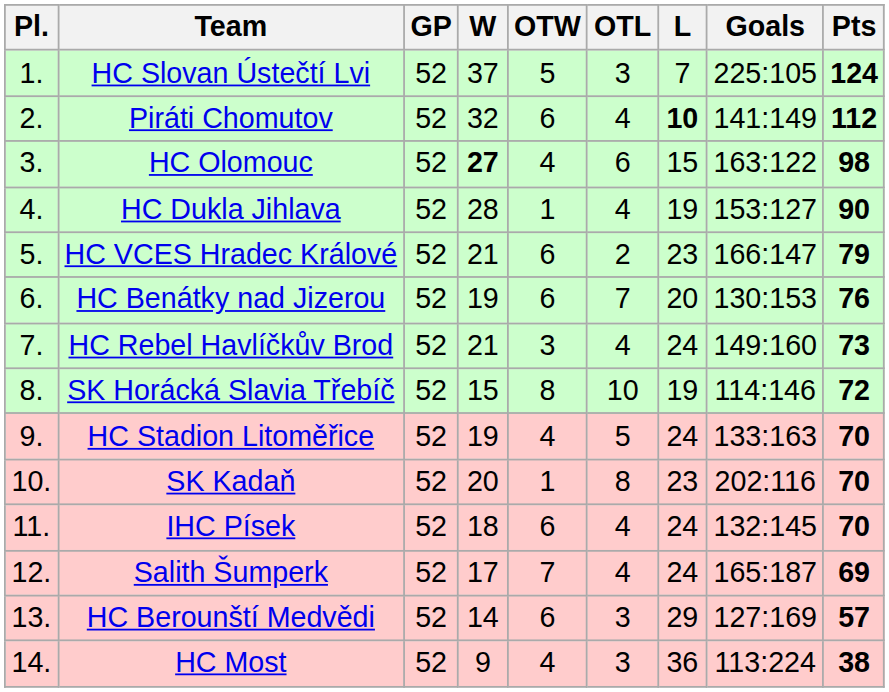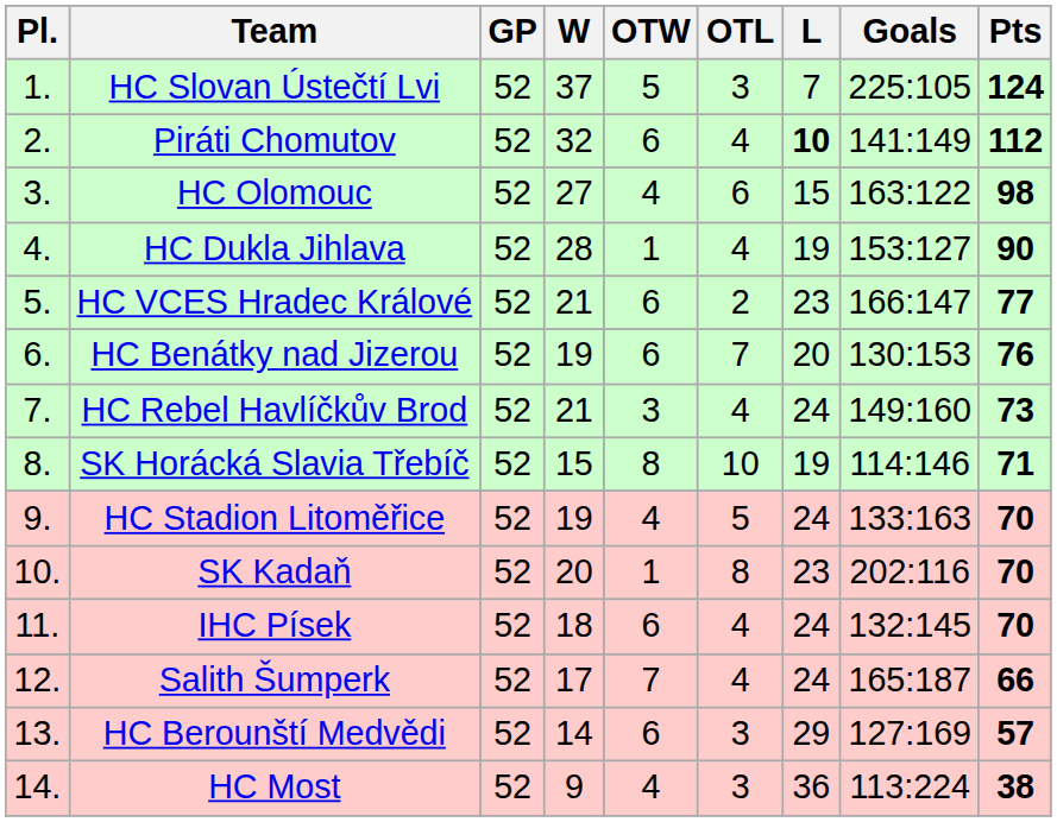HC Olomouc | W: bold -> normal
HC VCES Hradec Králové | Pts: 79 -> 77
SK Horácká Slavia Třebíč | Pts: 72 -> 71
Salith Šumperk | Pts: 69 -> 66
